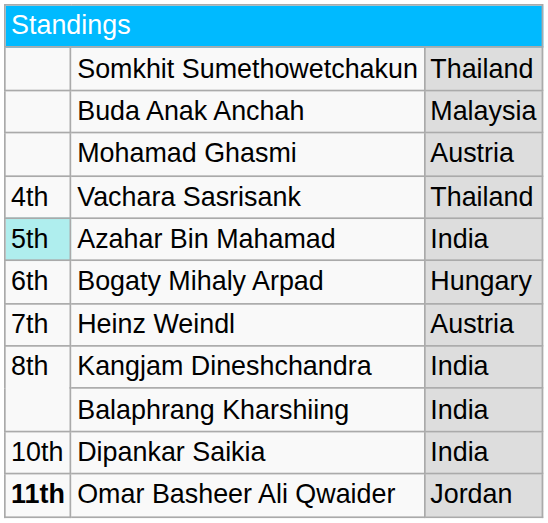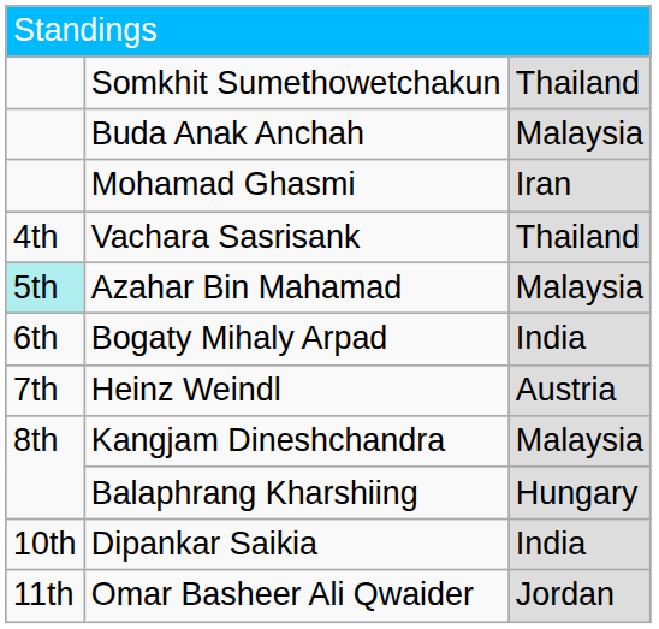Mohamad Ghasmi | column 3: Austria -> Iran
Azahar Bin Mahamad | column 3: India -> Malaysia
Bogaty Mihaly Arpad | column 3: Hungary -> India
Kangjam Dineshchandra | column 3: India -> Malaysia
Balaphrang Kharshiing | column 3: India -> Hungary
Omar Basheer Ali Qwaider | column 1: bold -> normal
